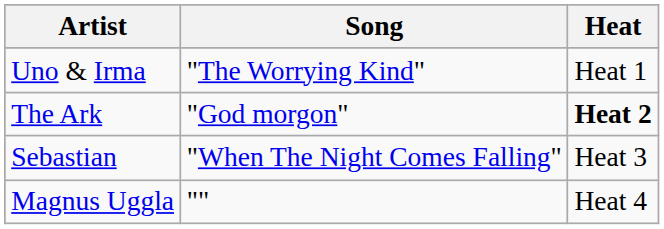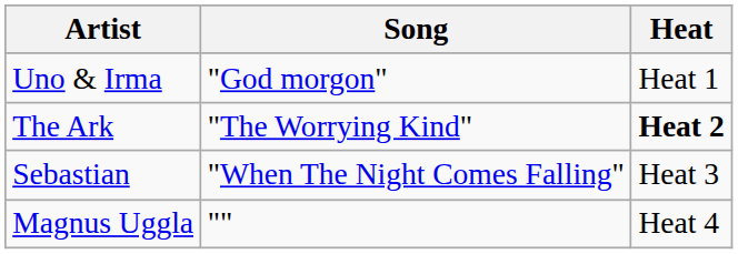Uno & Irma | Song: "The Worrying Kind" -> "God morgon"
The Ark | Song: "God morgon" -> "The Worrying Kind"
